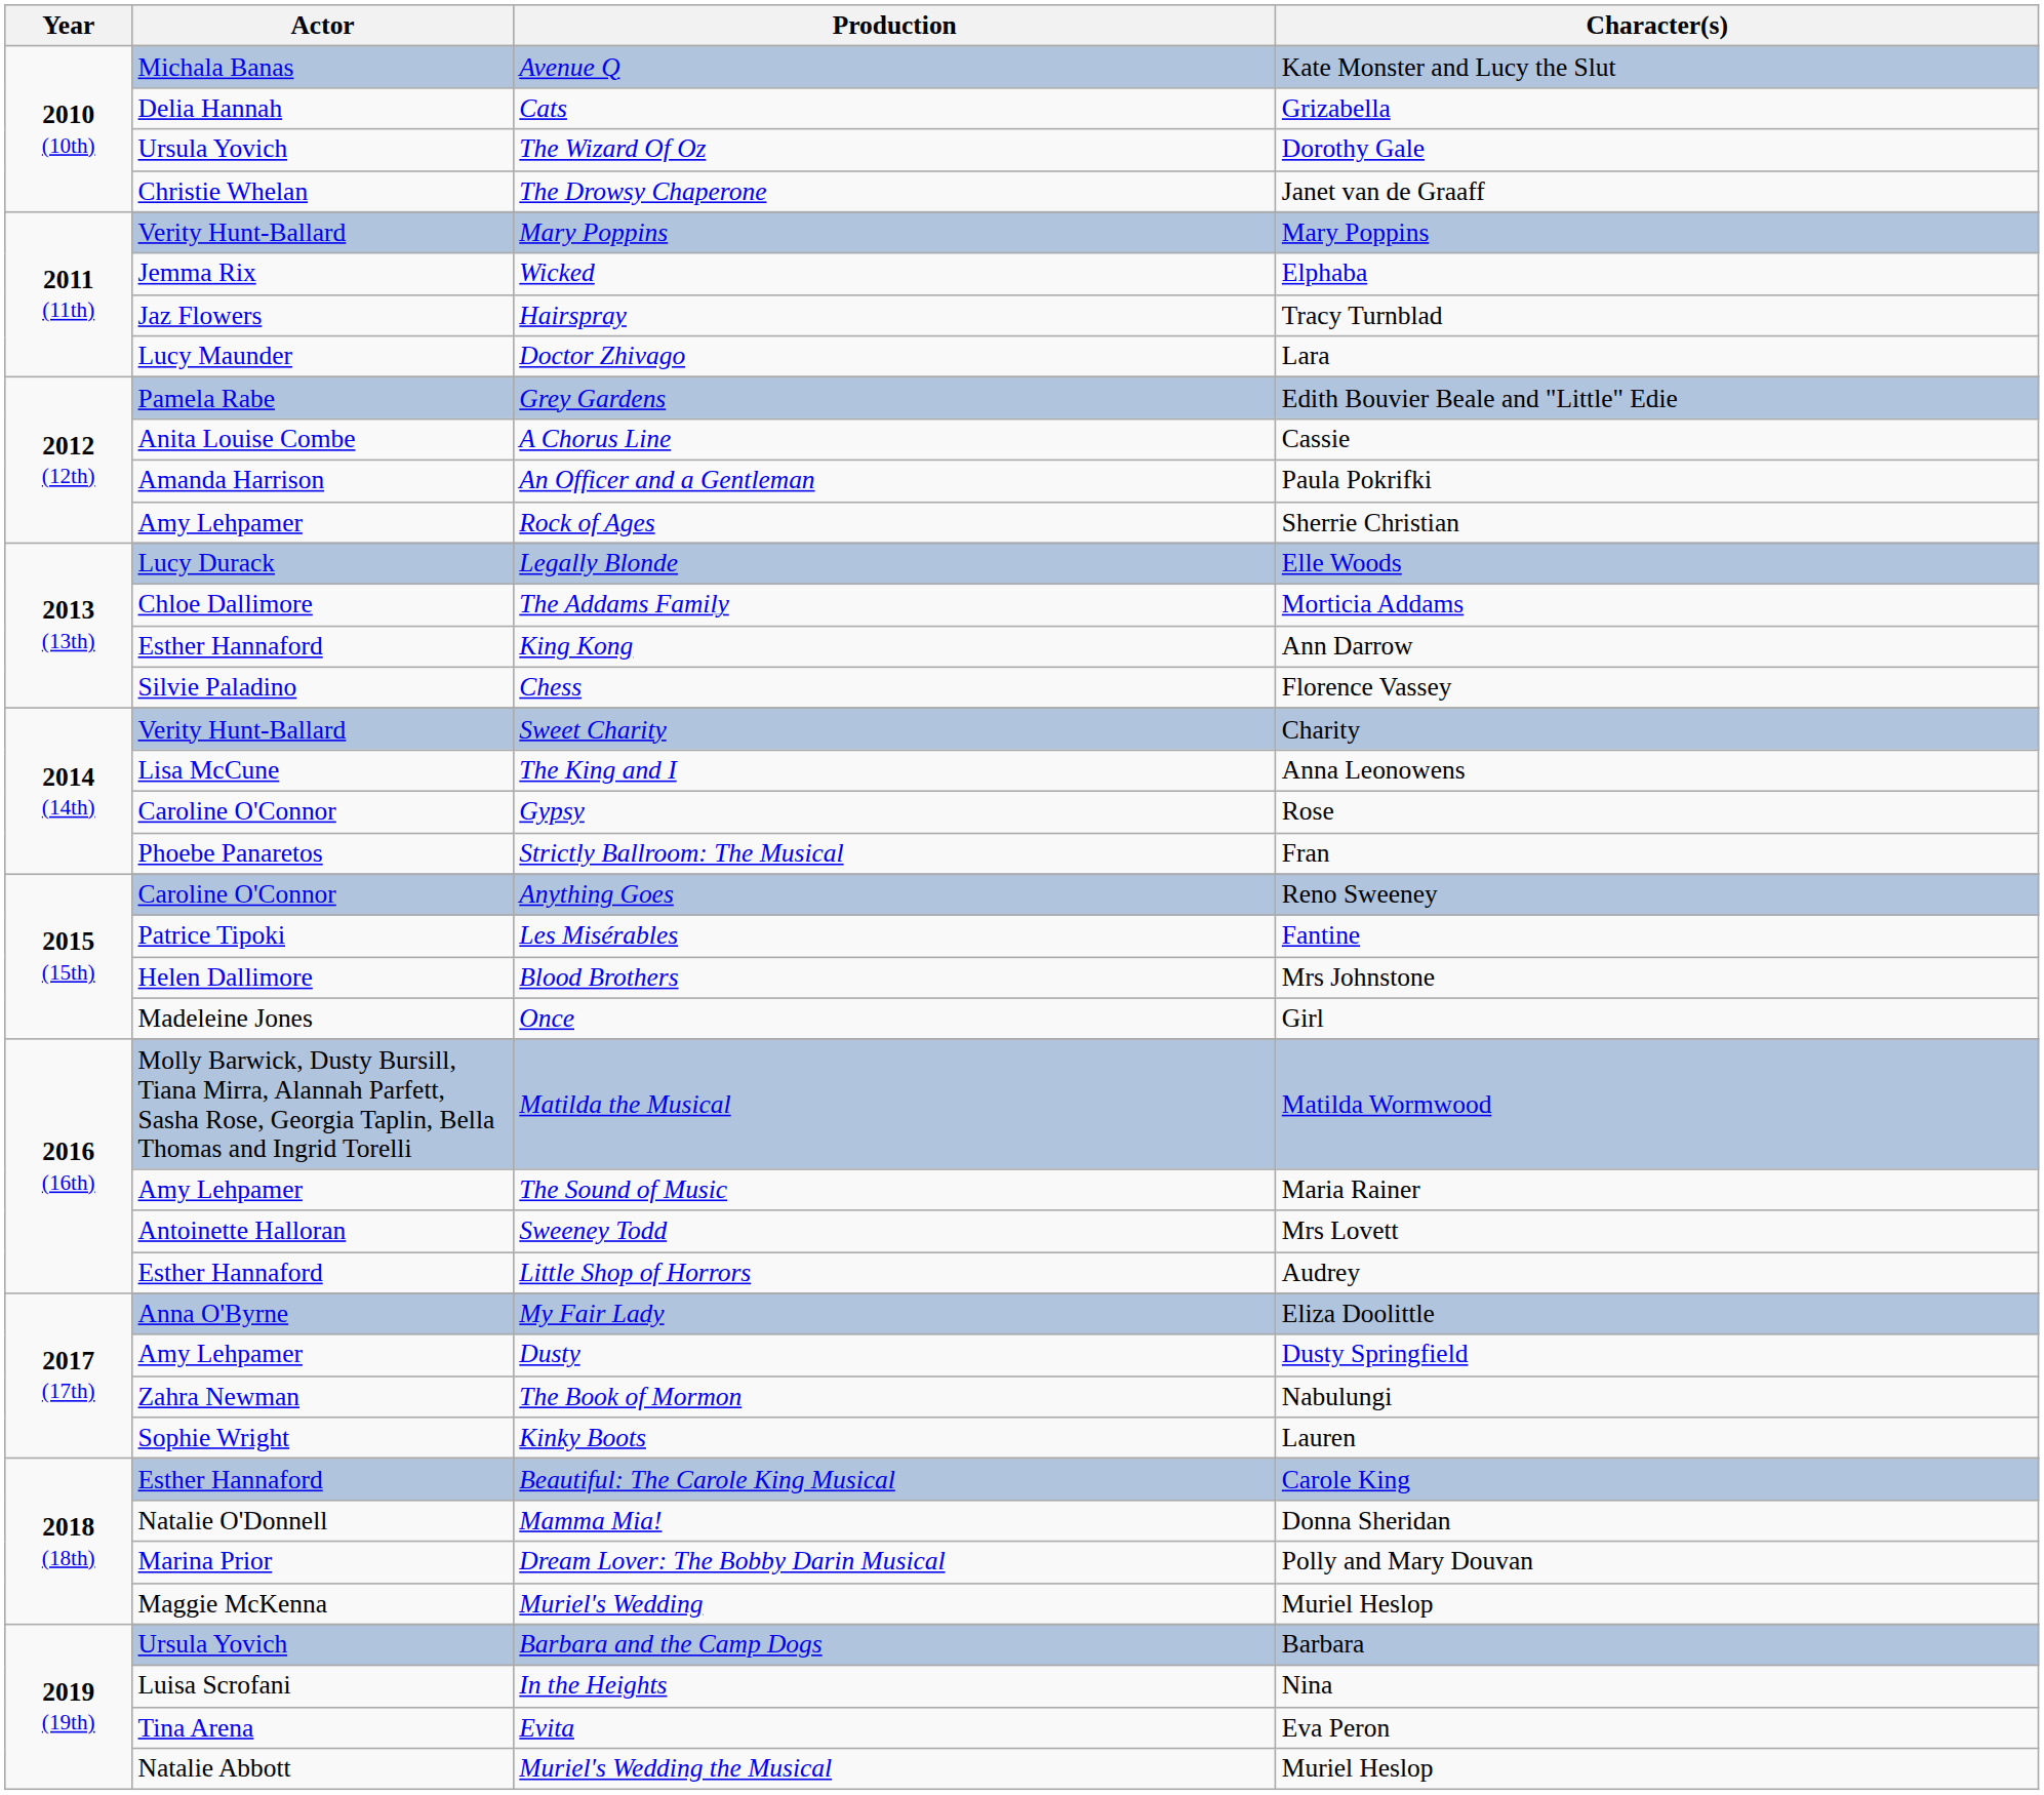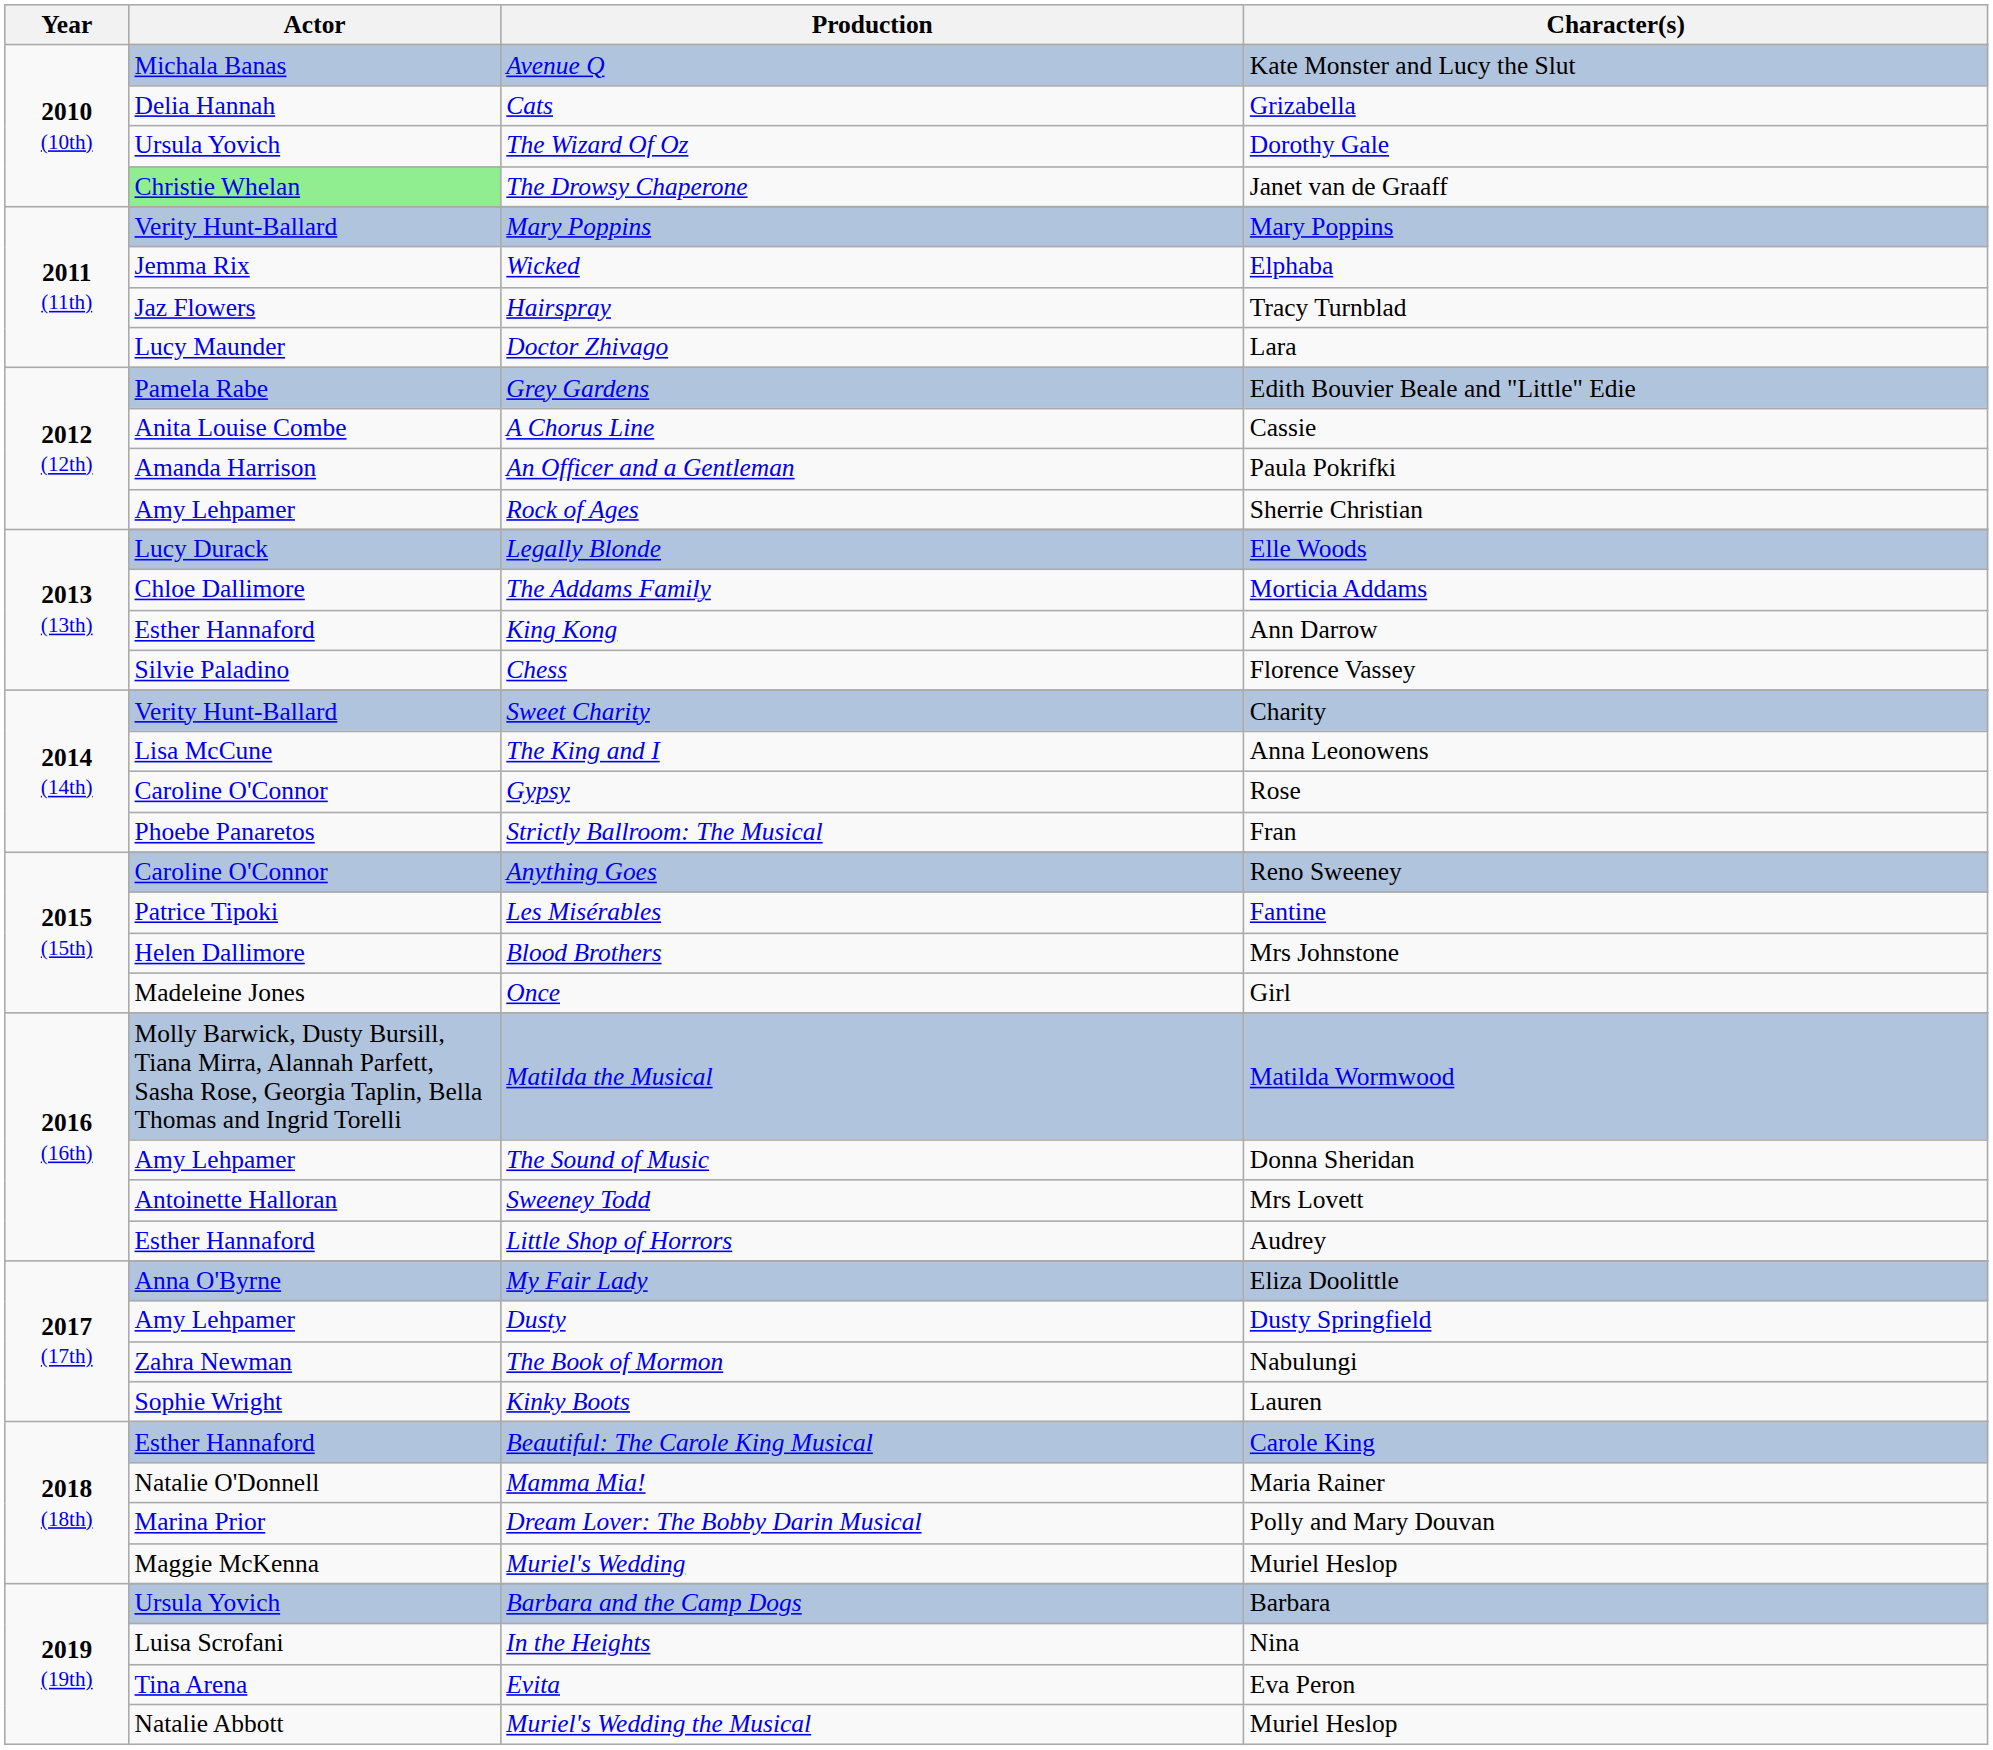The Drowsy Chaperone | Actor: no background -> lightgreen background
The Sound of Music | Character(s): Maria Rainer -> Donna Sheridan
Mamma Mia! | Character(s): Donna Sheridan -> Maria Rainer
